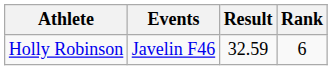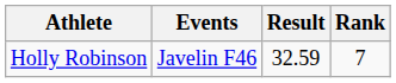Holly Robinson | Rank: 6 -> 7
